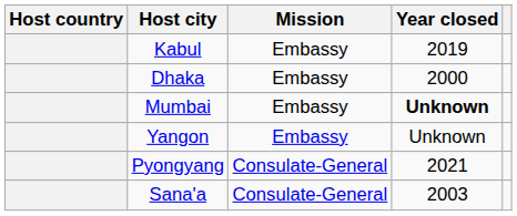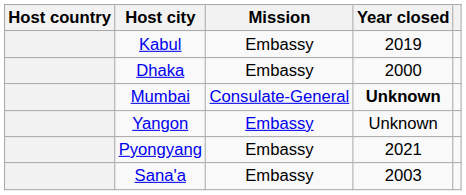Mumbai | Mission: Embassy -> Consulate-General
Pyongyang | Mission: Consulate-General -> Embassy
Sana'a | Mission: Consulate-General -> Embassy
